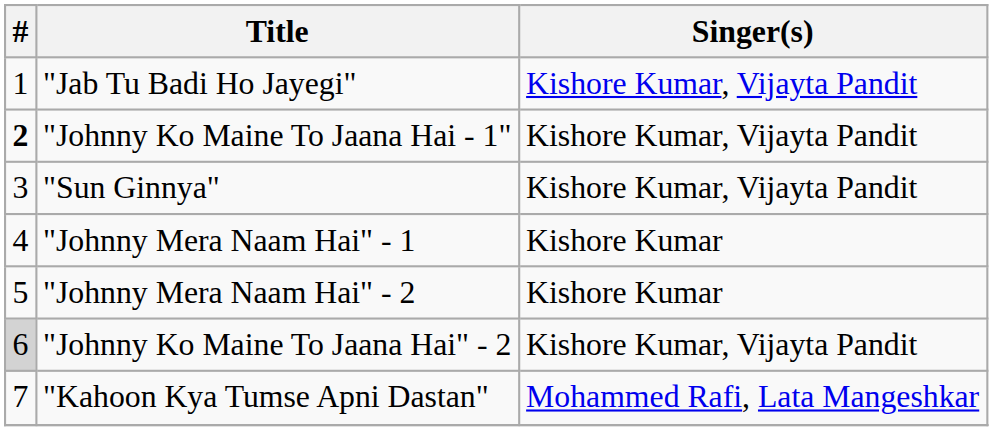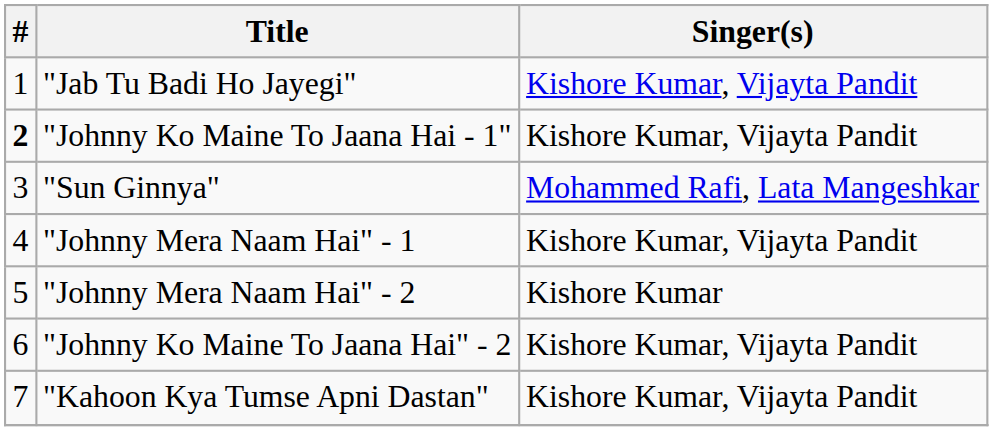"Sun Ginnya" | Singer(s): Kishore Kumar, Vijayta Pandit -> Mohammed Rafi, Lata Mangeshkar
"Johnny Mera Naam Hai" - 1 | Singer(s): Kishore Kumar -> Kishore Kumar, Vijayta Pandit
"Johnny Ko Maine To Jaana Hai" - 2 | #: lightgrey background -> no background
"Kahoon Kya Tumse Apni Dastan" | Singer(s): Mohammed Rafi, Lata Mangeshkar -> Kishore Kumar, Vijayta Pandit
